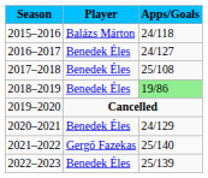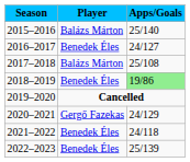2015–2016 | Apps/Goals: 24/118 -> 25/140
2017–2018 | Player: Benedek Éles -> Balázs Márton
2020–2021 | Player: Benedek Éles -> Gergő Fazekas
2021–2022 | Player: Gergő Fazekas -> Benedek Éles
2021–2022 | Apps/Goals: 25/140 -> 24/118
